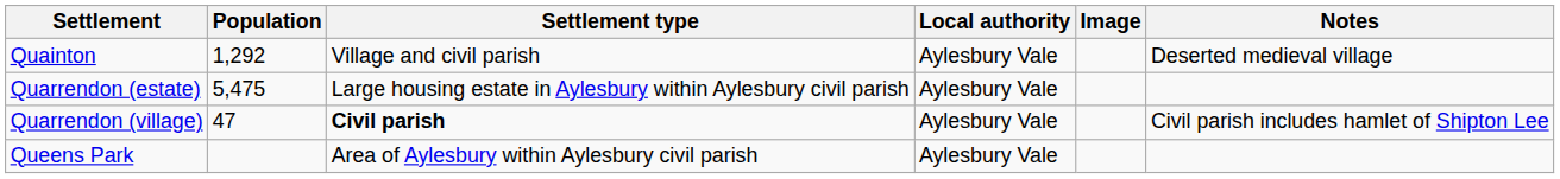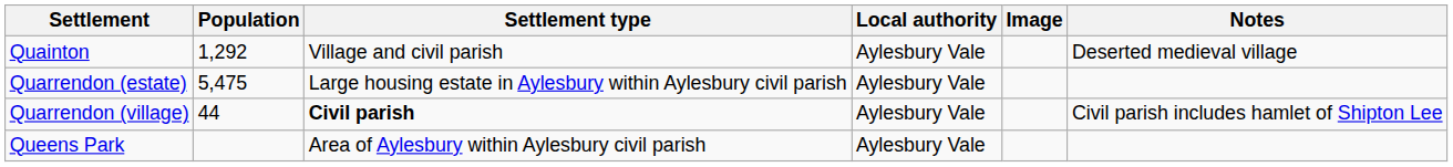Quarrendon (village) | Population: 47 -> 44
